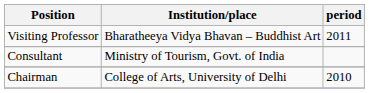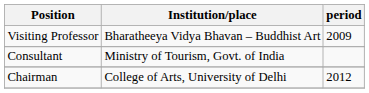Visiting Professor | period: 2011 -> 2009
Chairman | period: 2010 -> 2012
